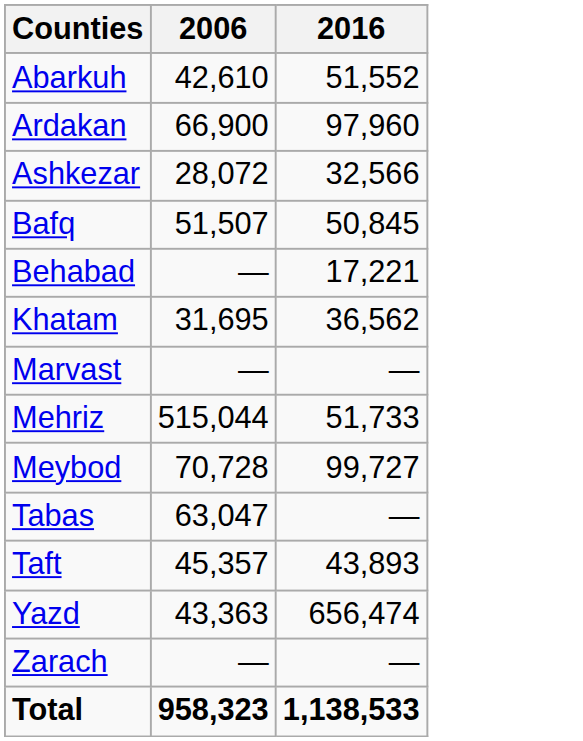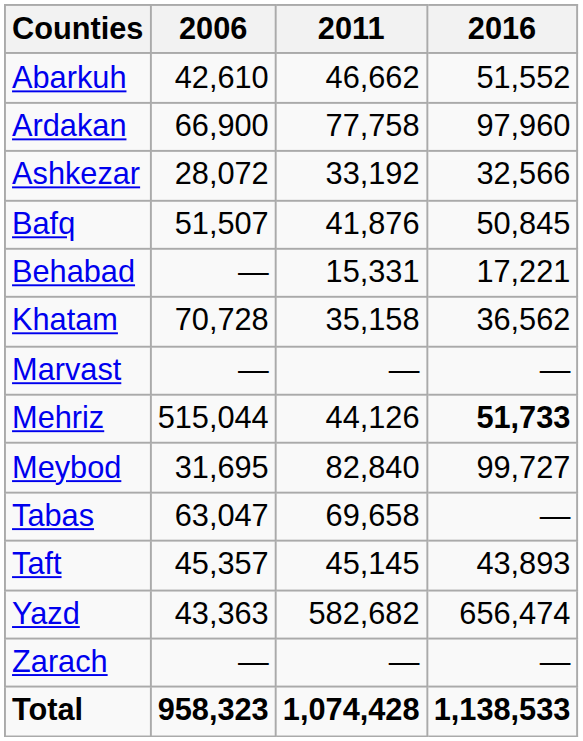+ column: 2011 | 46,662 | 77,758 | 33,192 | 41,876 | 15,331 | 35,158 | — | 44,126 | 82,840 | 69,658 | 45,145 | 582,682 | — | 1,074,428
Khatam | 2006: 31,695 -> 70,728
Mehriz | 2016: normal -> bold
Meybod | 2006: 70,728 -> 31,695
